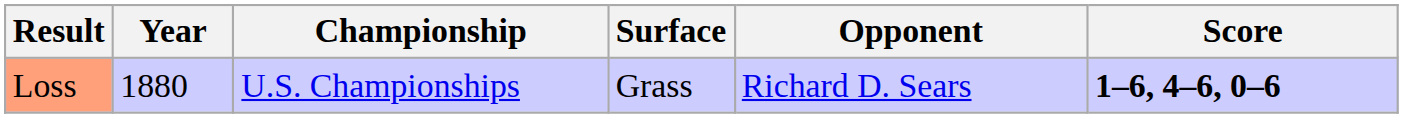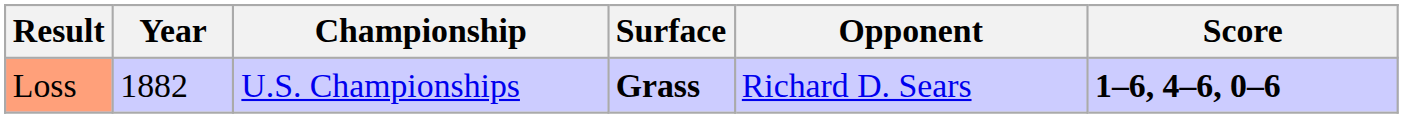Loss | Year: 1880 -> 1882
Loss | Surface: normal -> bold
